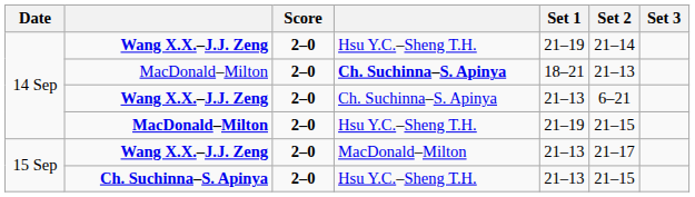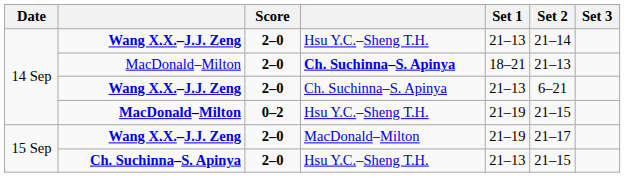Wang X.X.–J.J. Zeng / Hsu Y.C.–Sheng T.H. | Set 1: 21–19 -> 21–13
MacDonald–Milton / Hsu Y.C.–Sheng T.H. | Score: 2–0 -> 0–2
Wang X.X.–J.J. Zeng / MacDonald–Milton | Set 1: 21–13 -> 21–19
